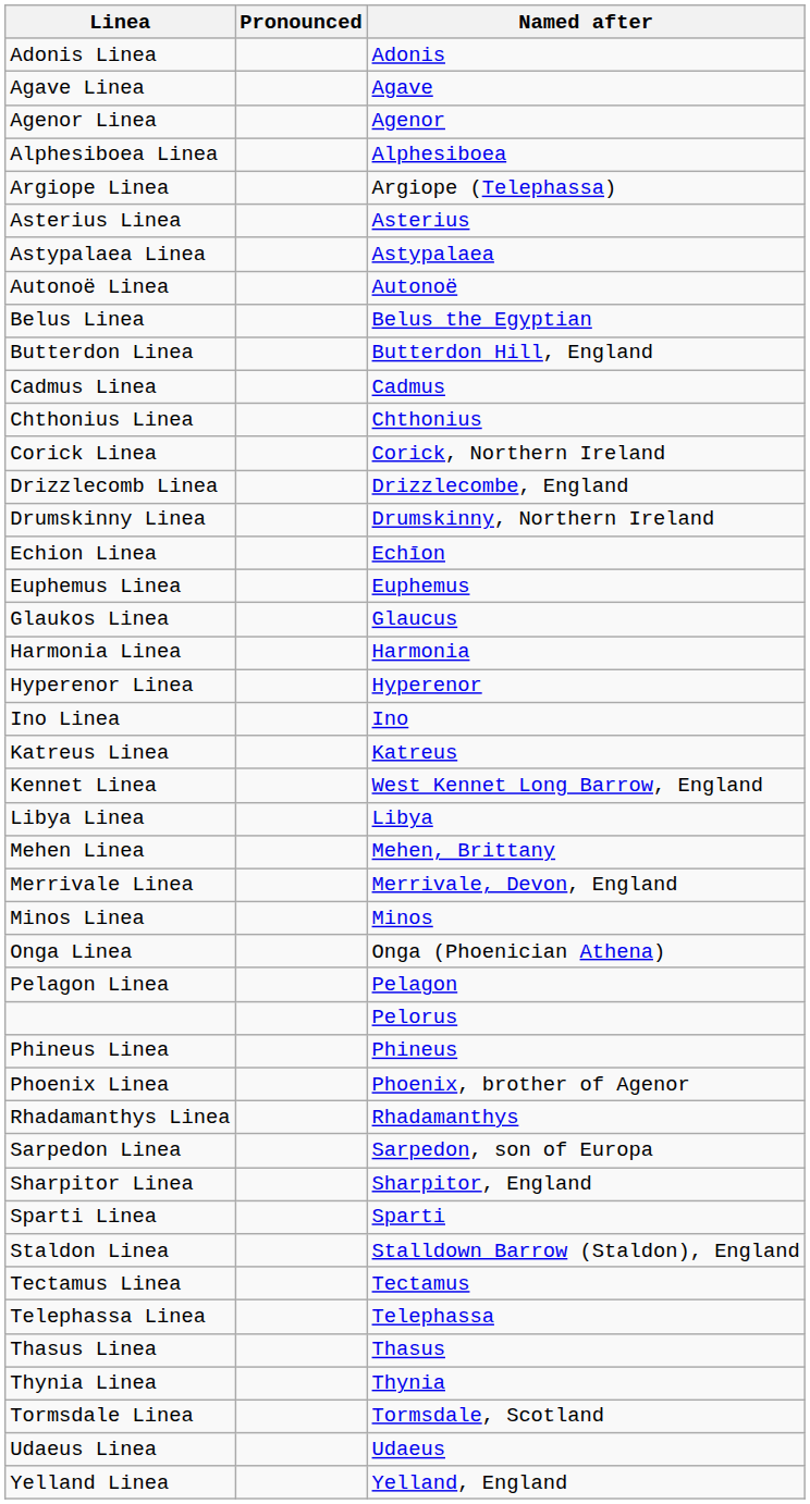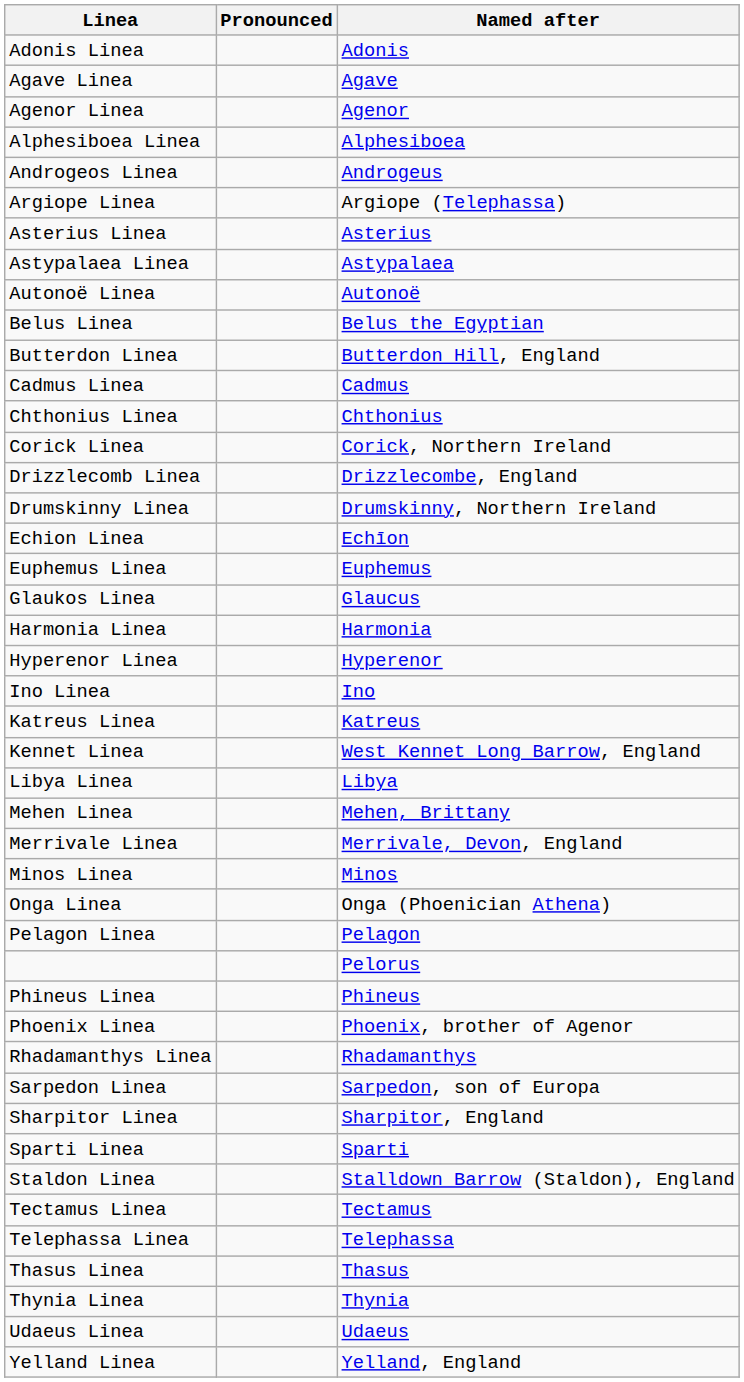+ row: Androgeos Linea | Androgeus
- row: Tormsdale Linea | Tormsdale, Scotland
